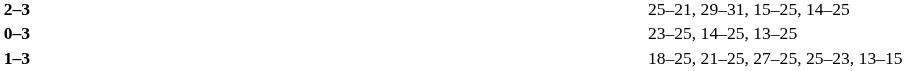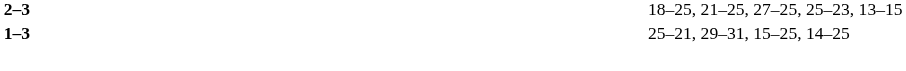2–3 | column 4: 25–21, 29–31, 15–25, 14–25 -> 18–25, 21–25, 27–25, 25–23, 13–15
- row: 0–3 | 23–25, 14–25, 13–25
1–3 | column 4: 18–25, 21–25, 27–25, 25–23, 13–15 -> 25–21, 29–31, 15–25, 14–25
